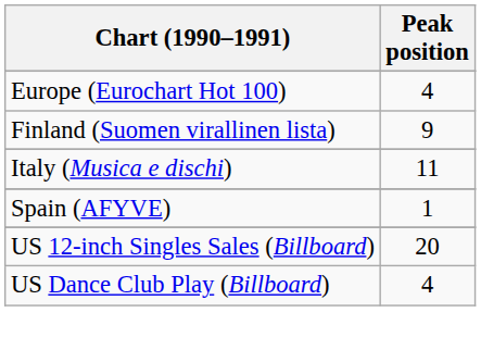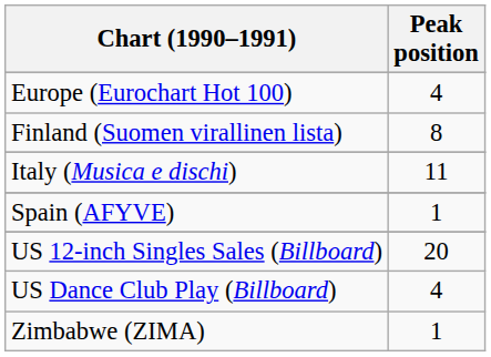Finland (Suomen virallinen lista) | Peak position: 9 -> 8
+ row: Zimbabwe (ZIMA) | 1
